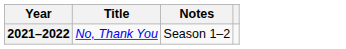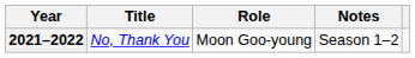+ column: Role | Moon Goo-young
